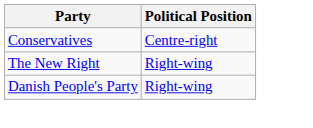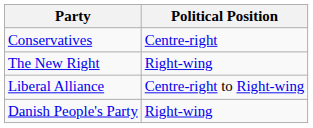+ row: Liberal Alliance | Centre-right to Right-wing
